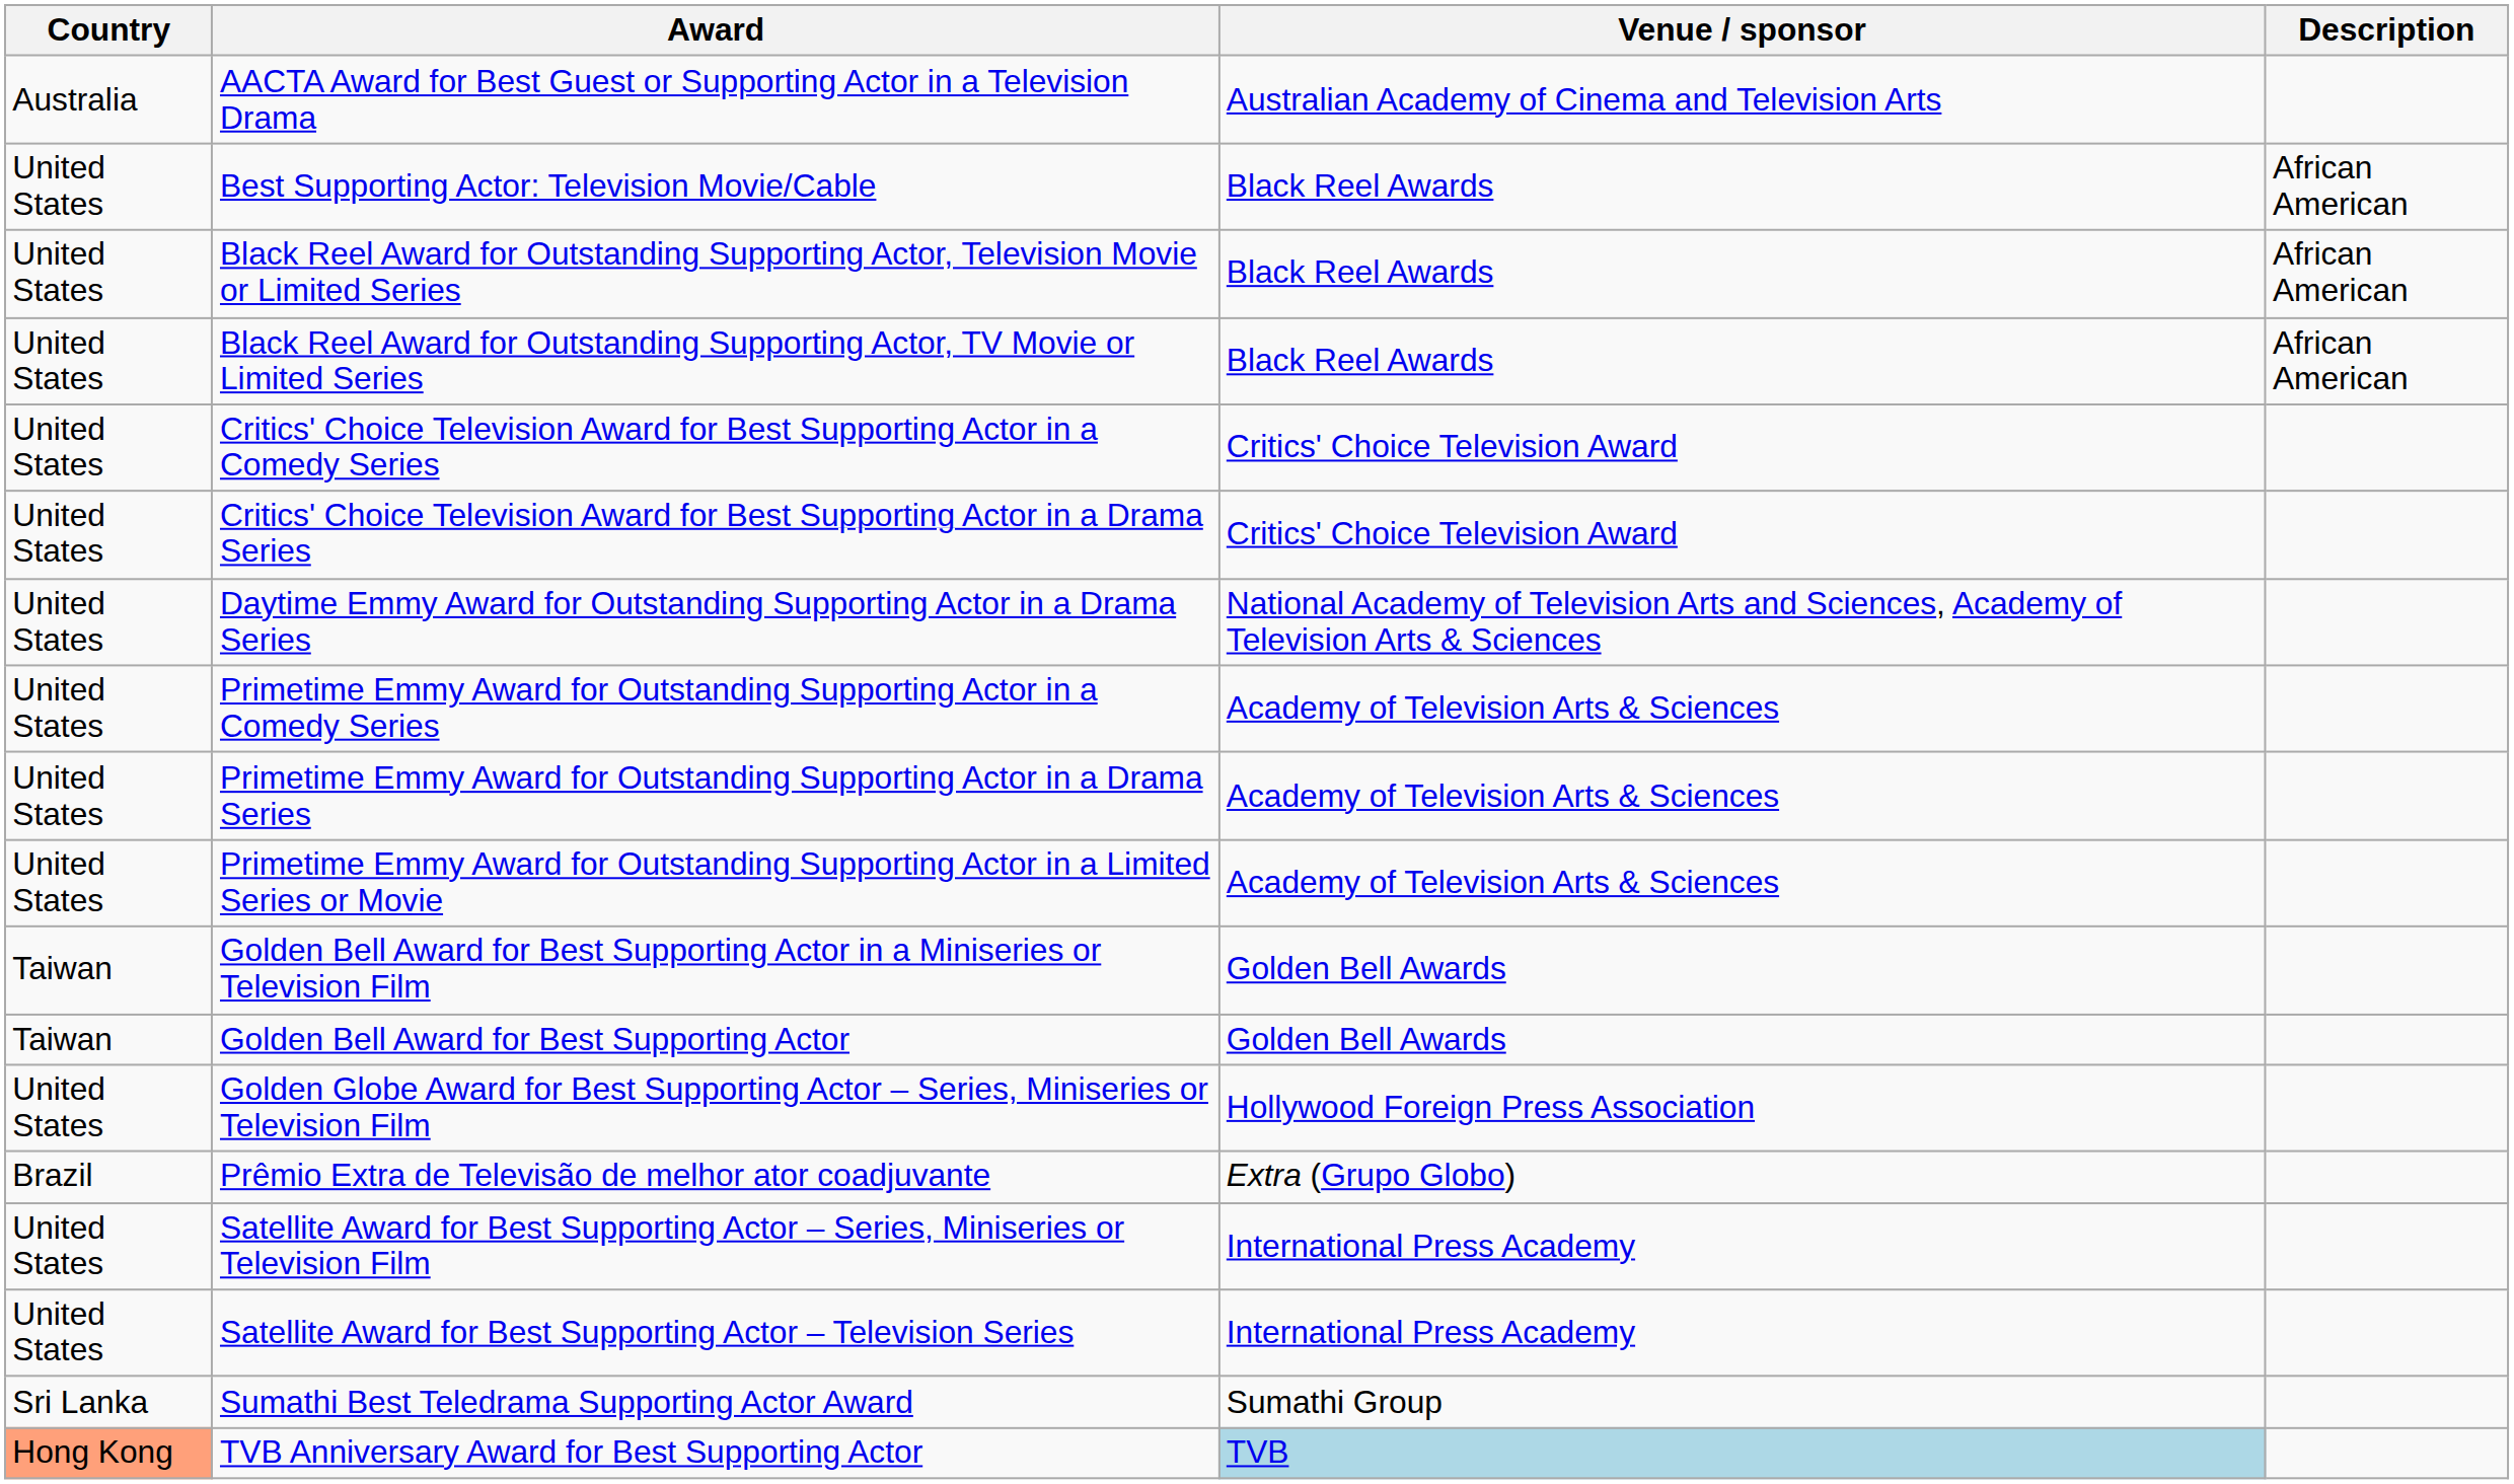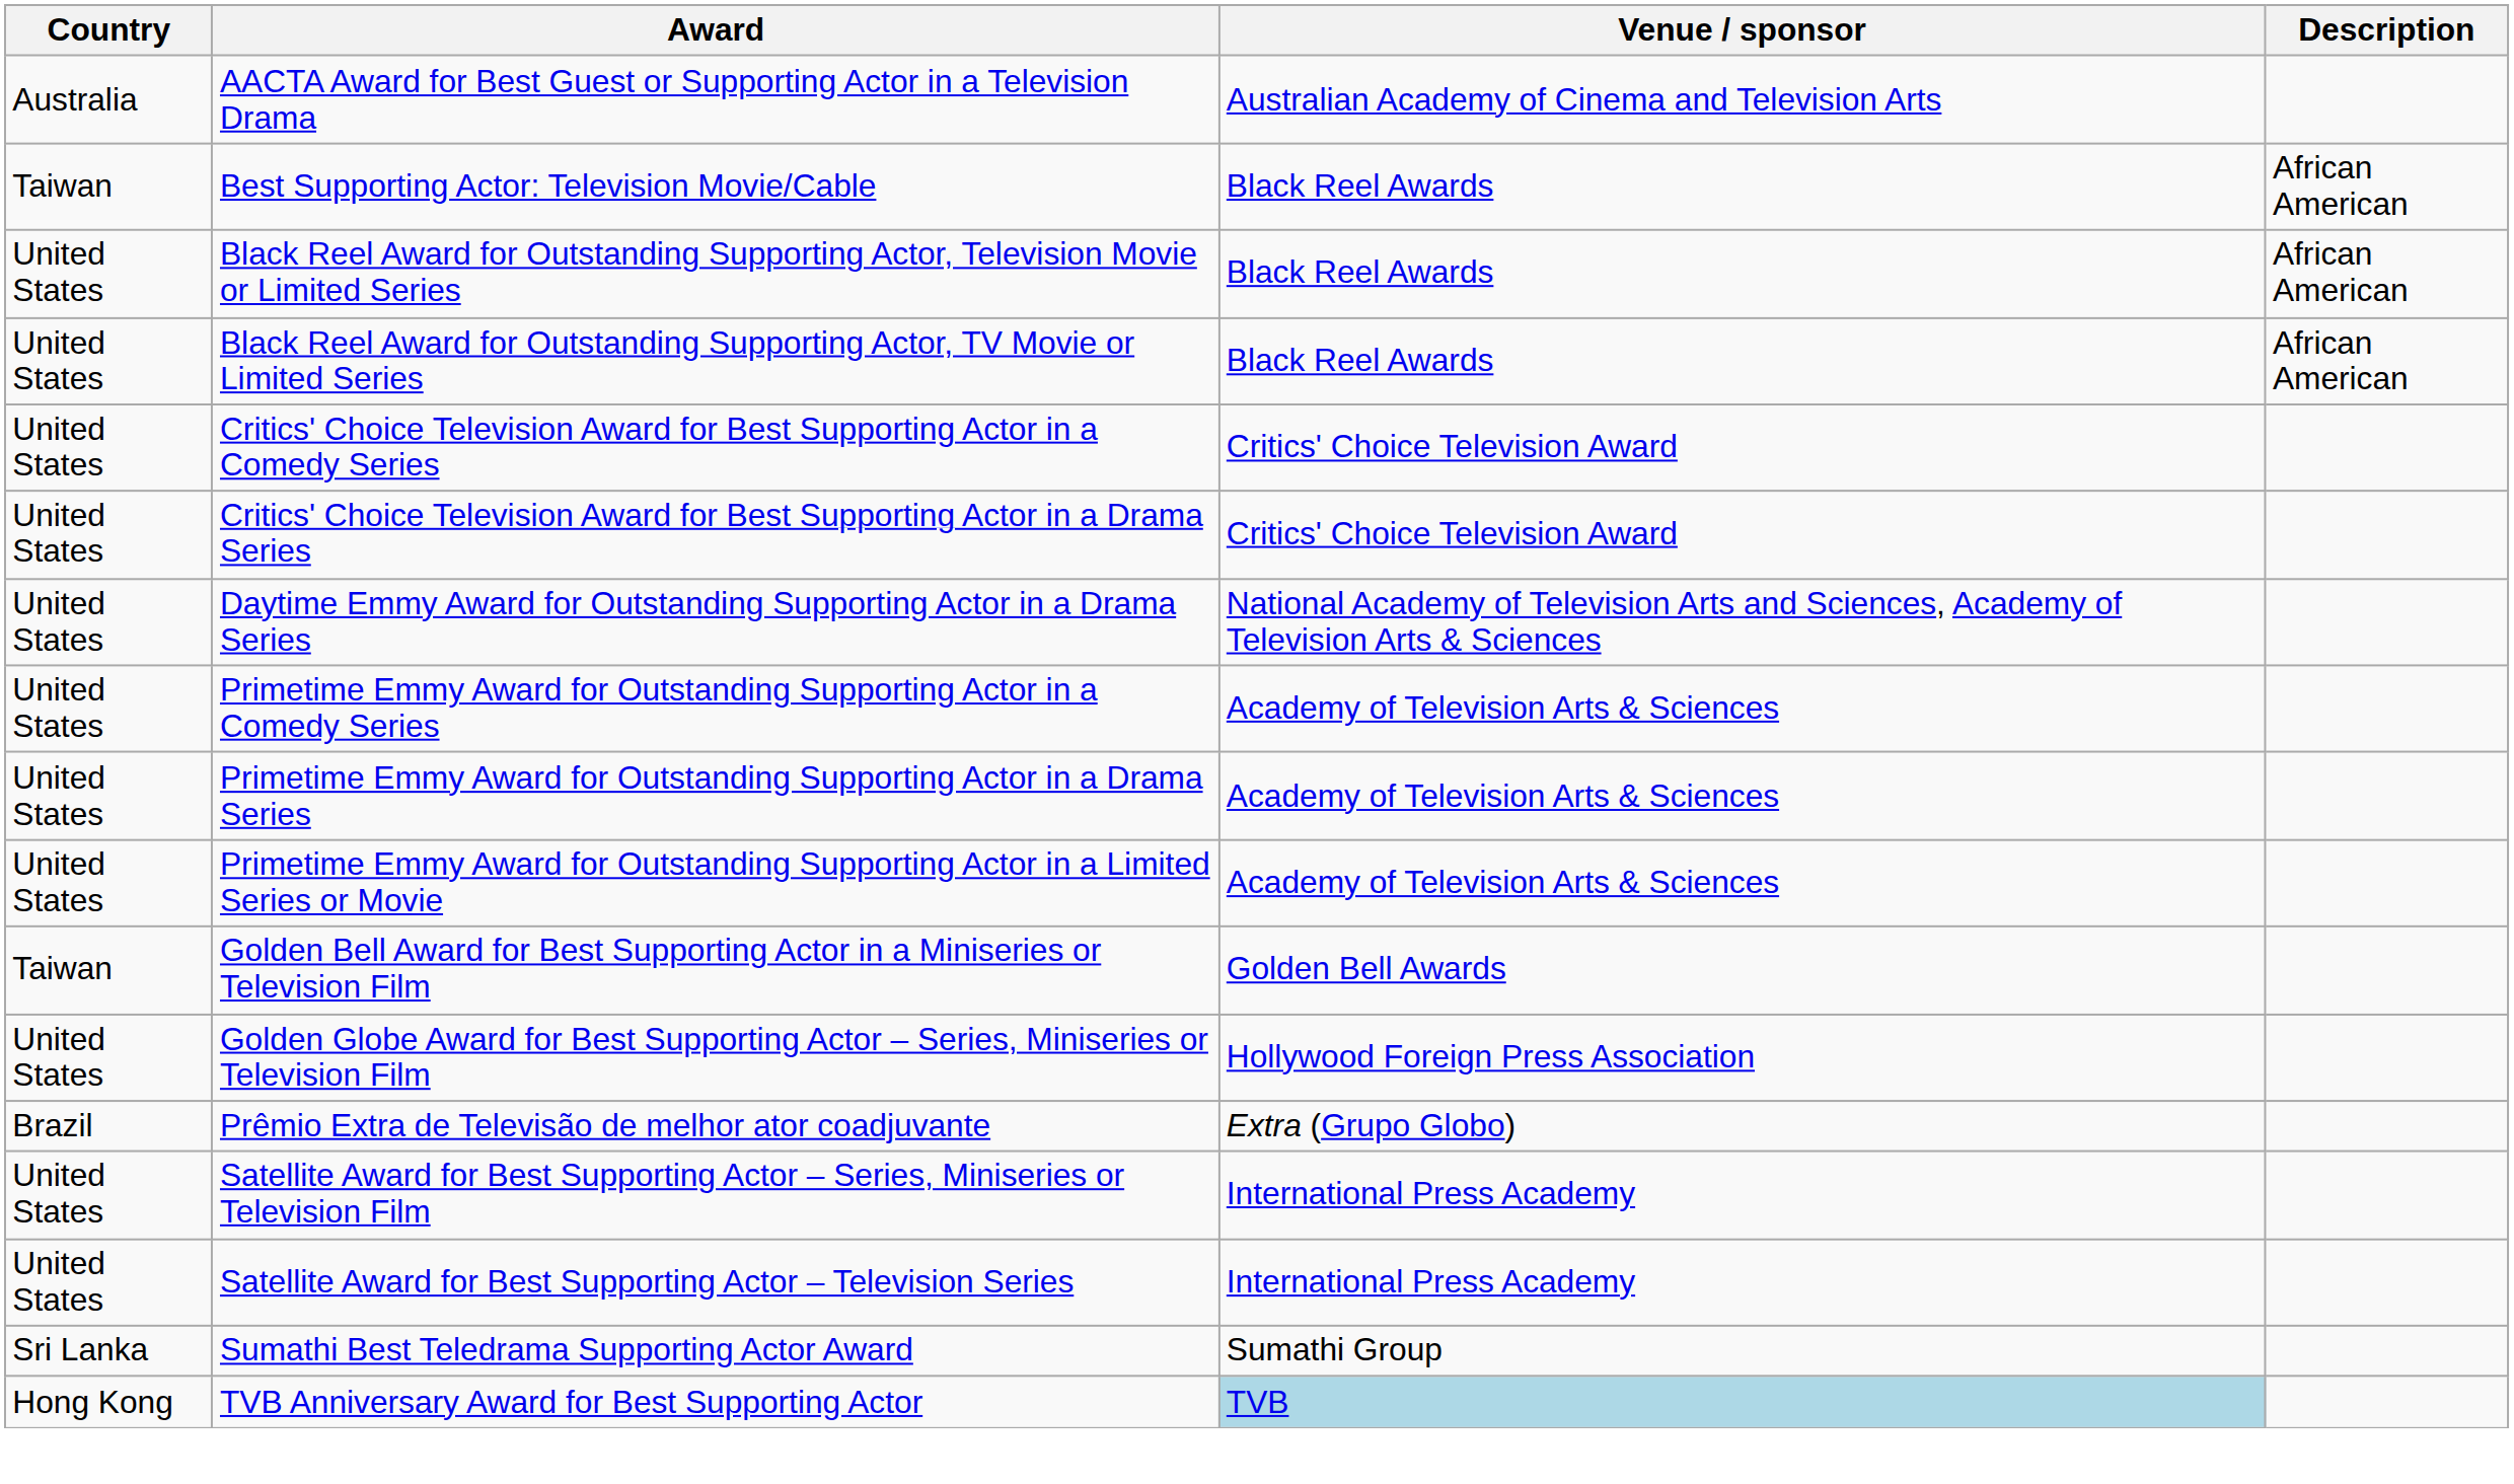Best Supporting Actor: Television Movie/Cable | Country: United States -> Taiwan
- row: Taiwan | Golden Bell Award for Best Supporting Actor | Golden Bell Awards
TVB Anniversary Award for Best Supporting Actor | Country: lightsalmon background -> no background
